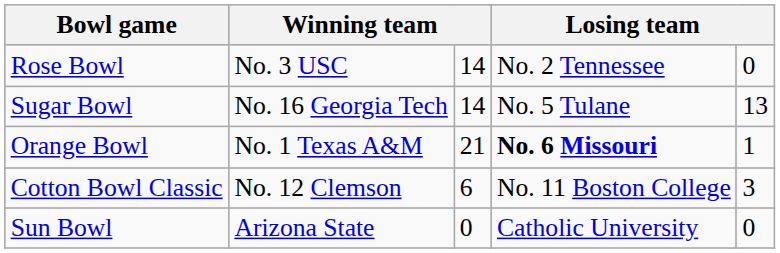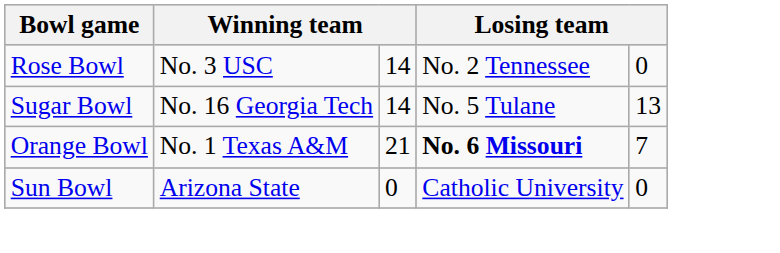Orange Bowl | column 5: 1 -> 7
- row: Cotton Bowl Classic | No. 12 Clemson | 6 | No. 11 Boston College | 3
